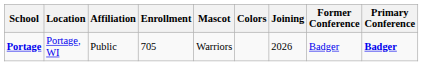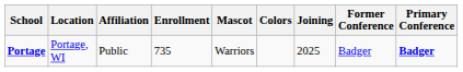Portage | Enrollment: 705 -> 735
Portage | Joining: 2026 -> 2025
